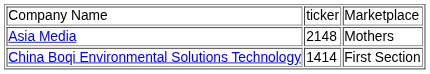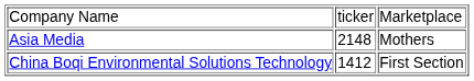China Boqi Environmental Solutions Technology | column 2: 1414 -> 1412
